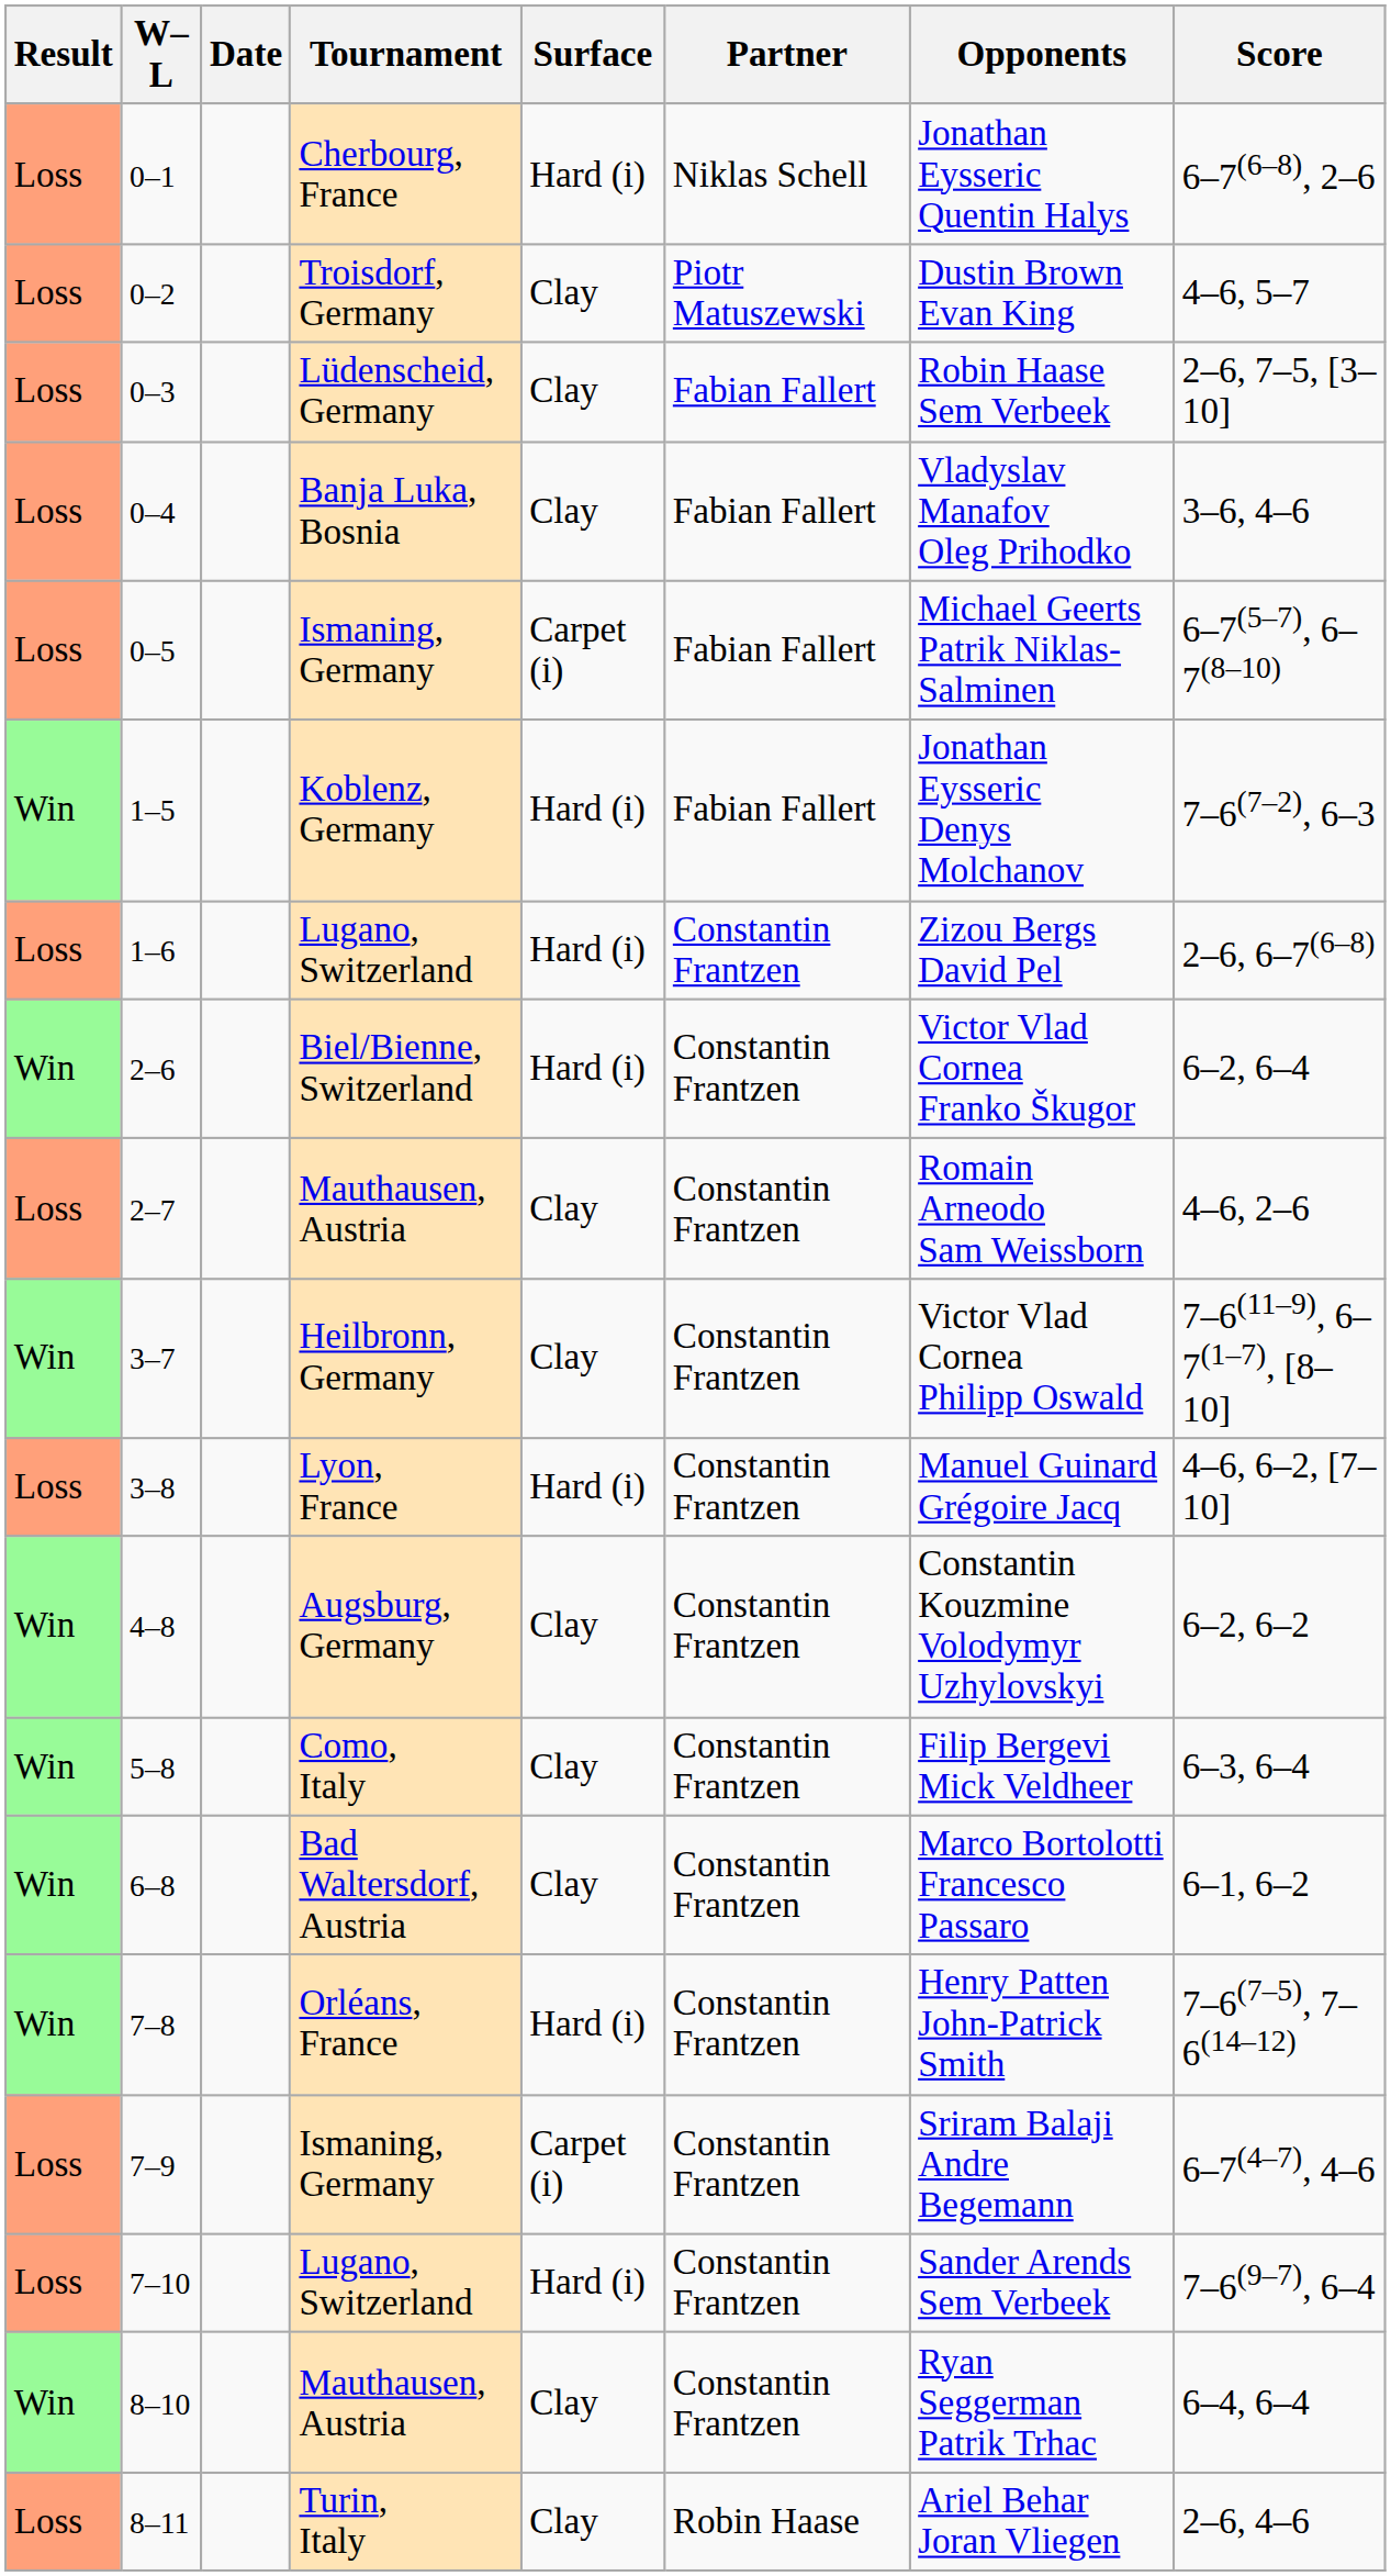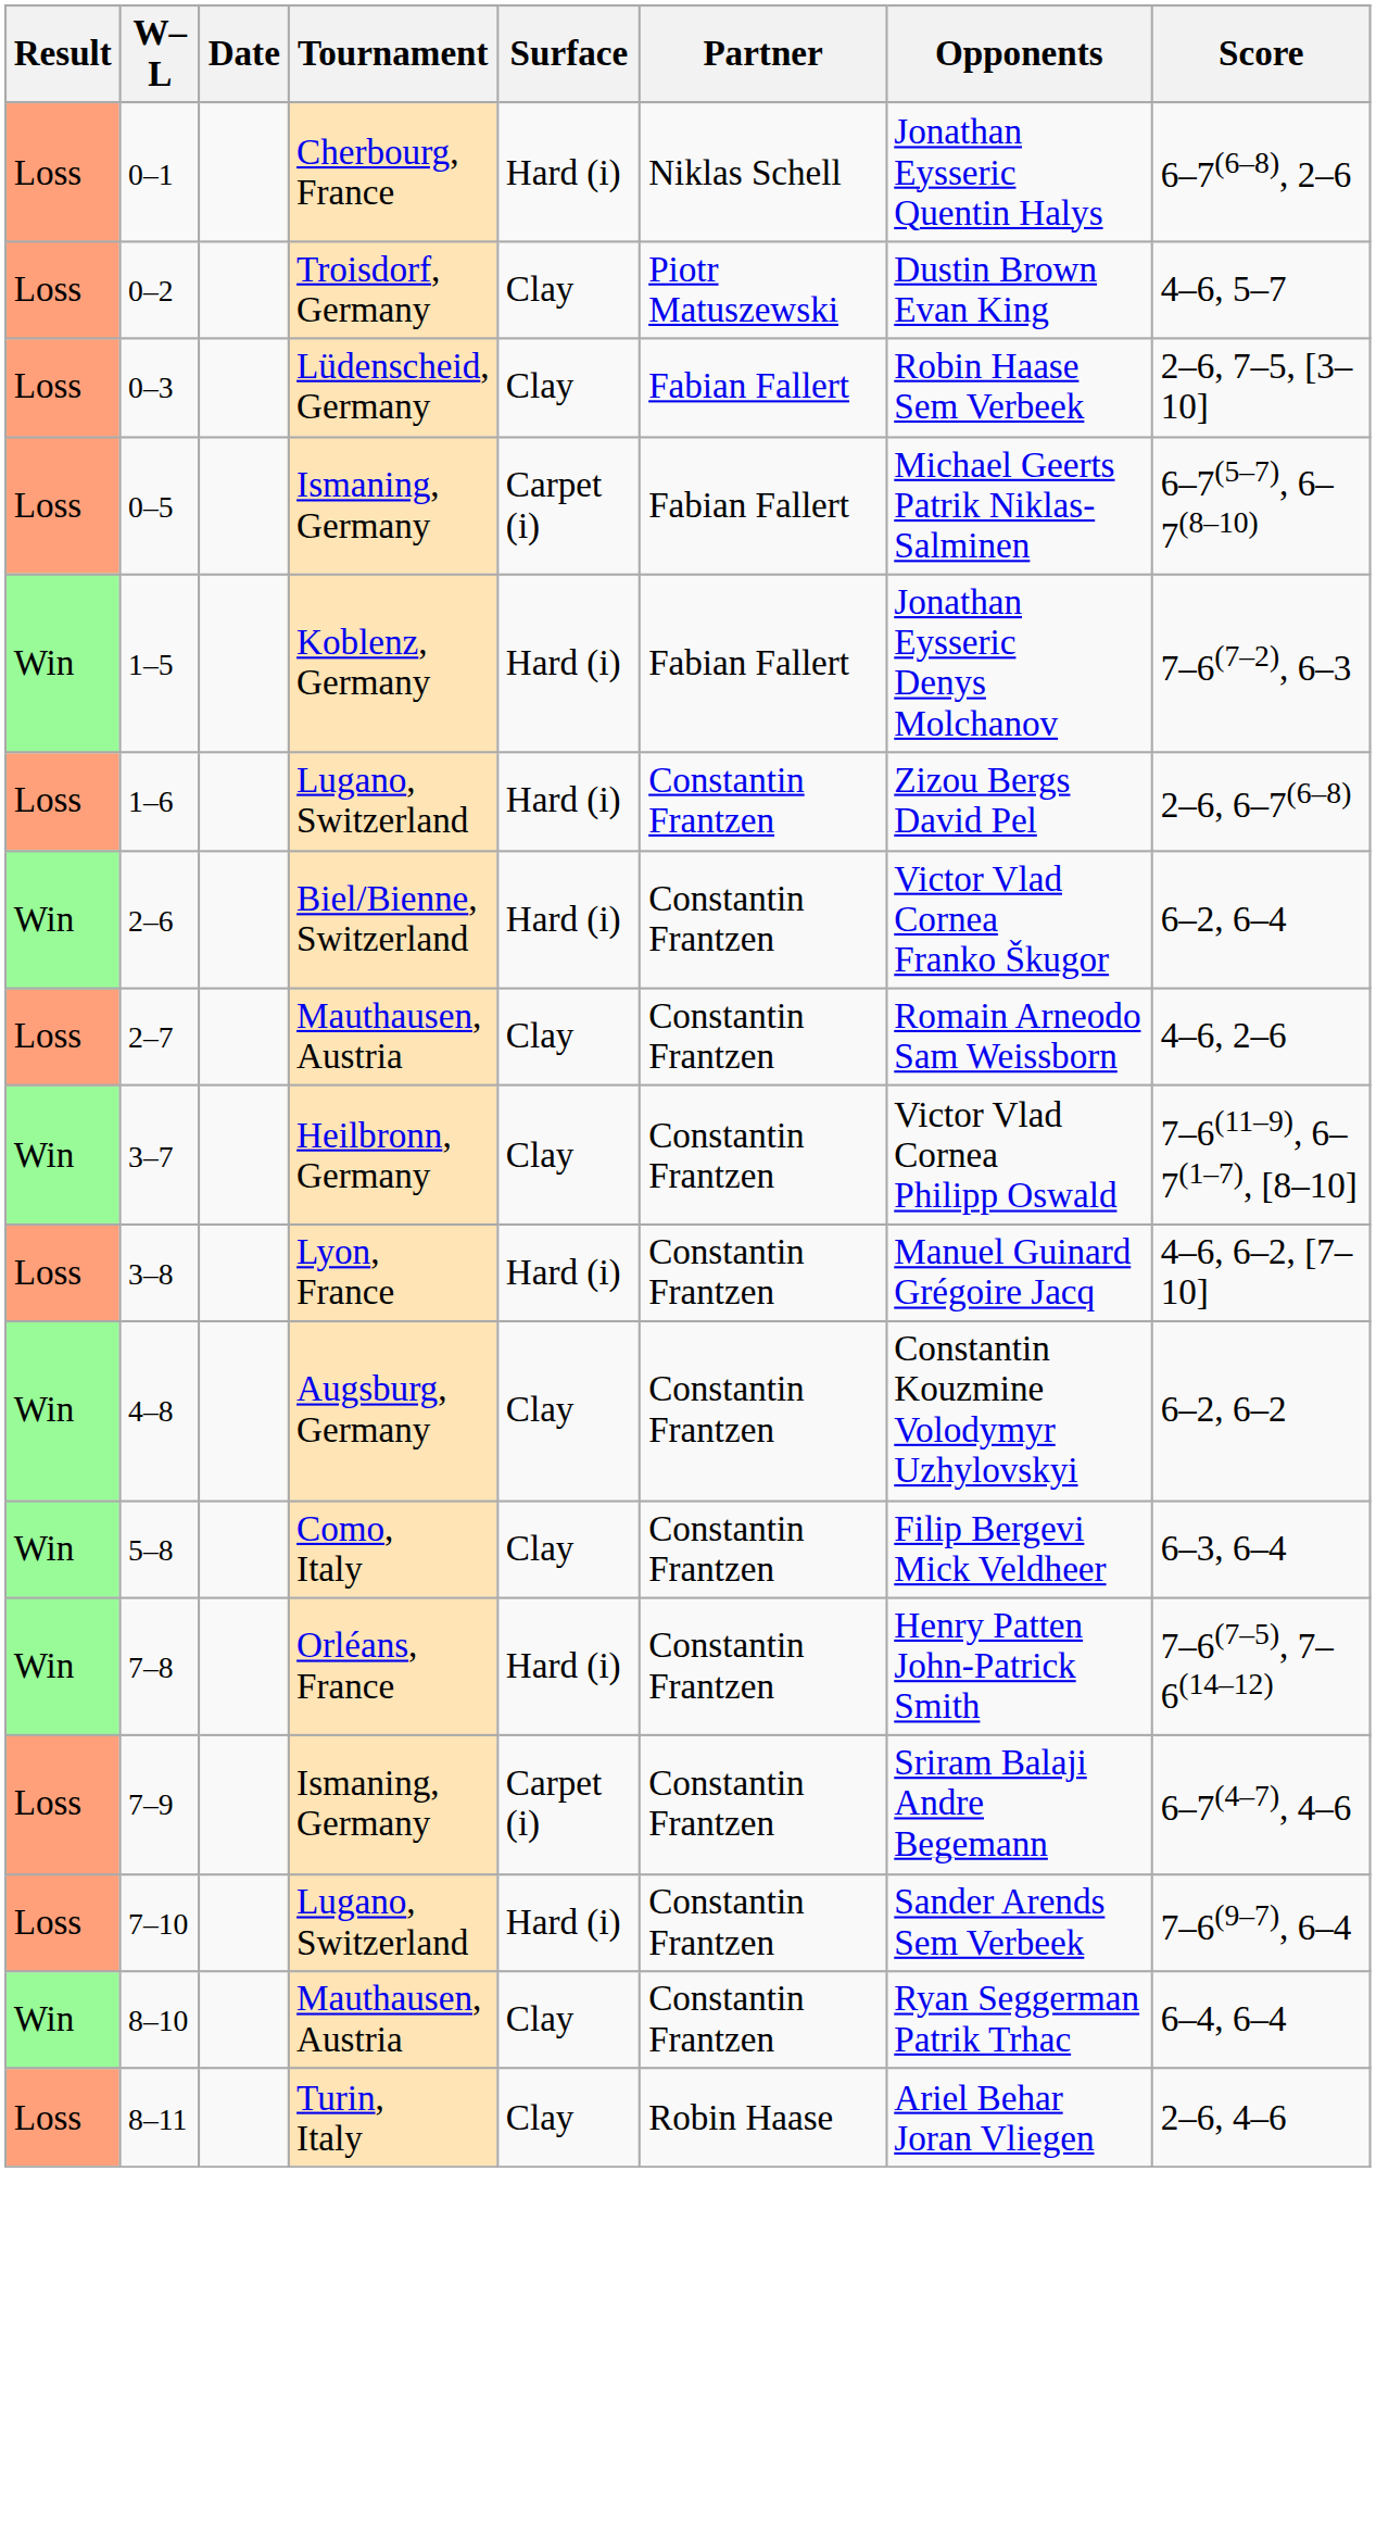- row: Loss | 0–4 | Banja Luka, Bosnia | Clay | Fabian Fallert | Vladyslav Manafov Oleg Prihodko | 3–6, 4–6
- row: Win | 6–8 | Bad Waltersdorf, Austria | Clay | Constantin Frantzen | Marco Bortolotti Francesco Passaro | 6–1, 6–2
